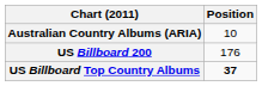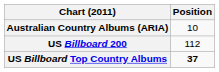US Billboard 200 | Position: 176 -> 112
